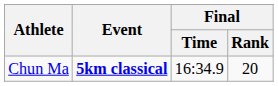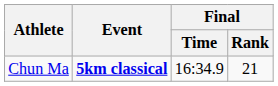Chun Ma | Final / Rank: 20 -> 21
